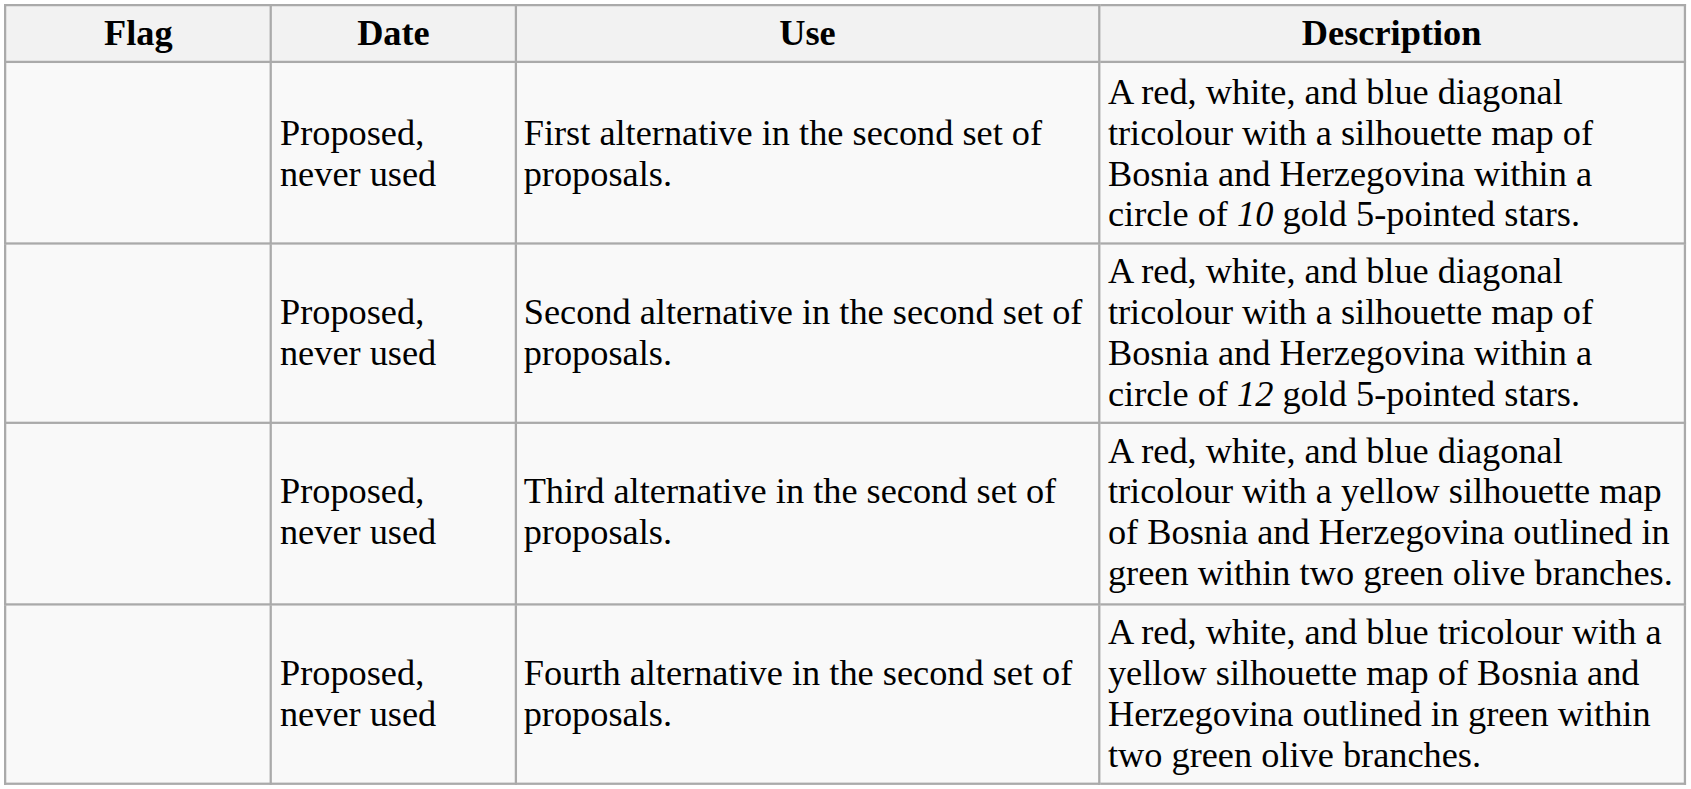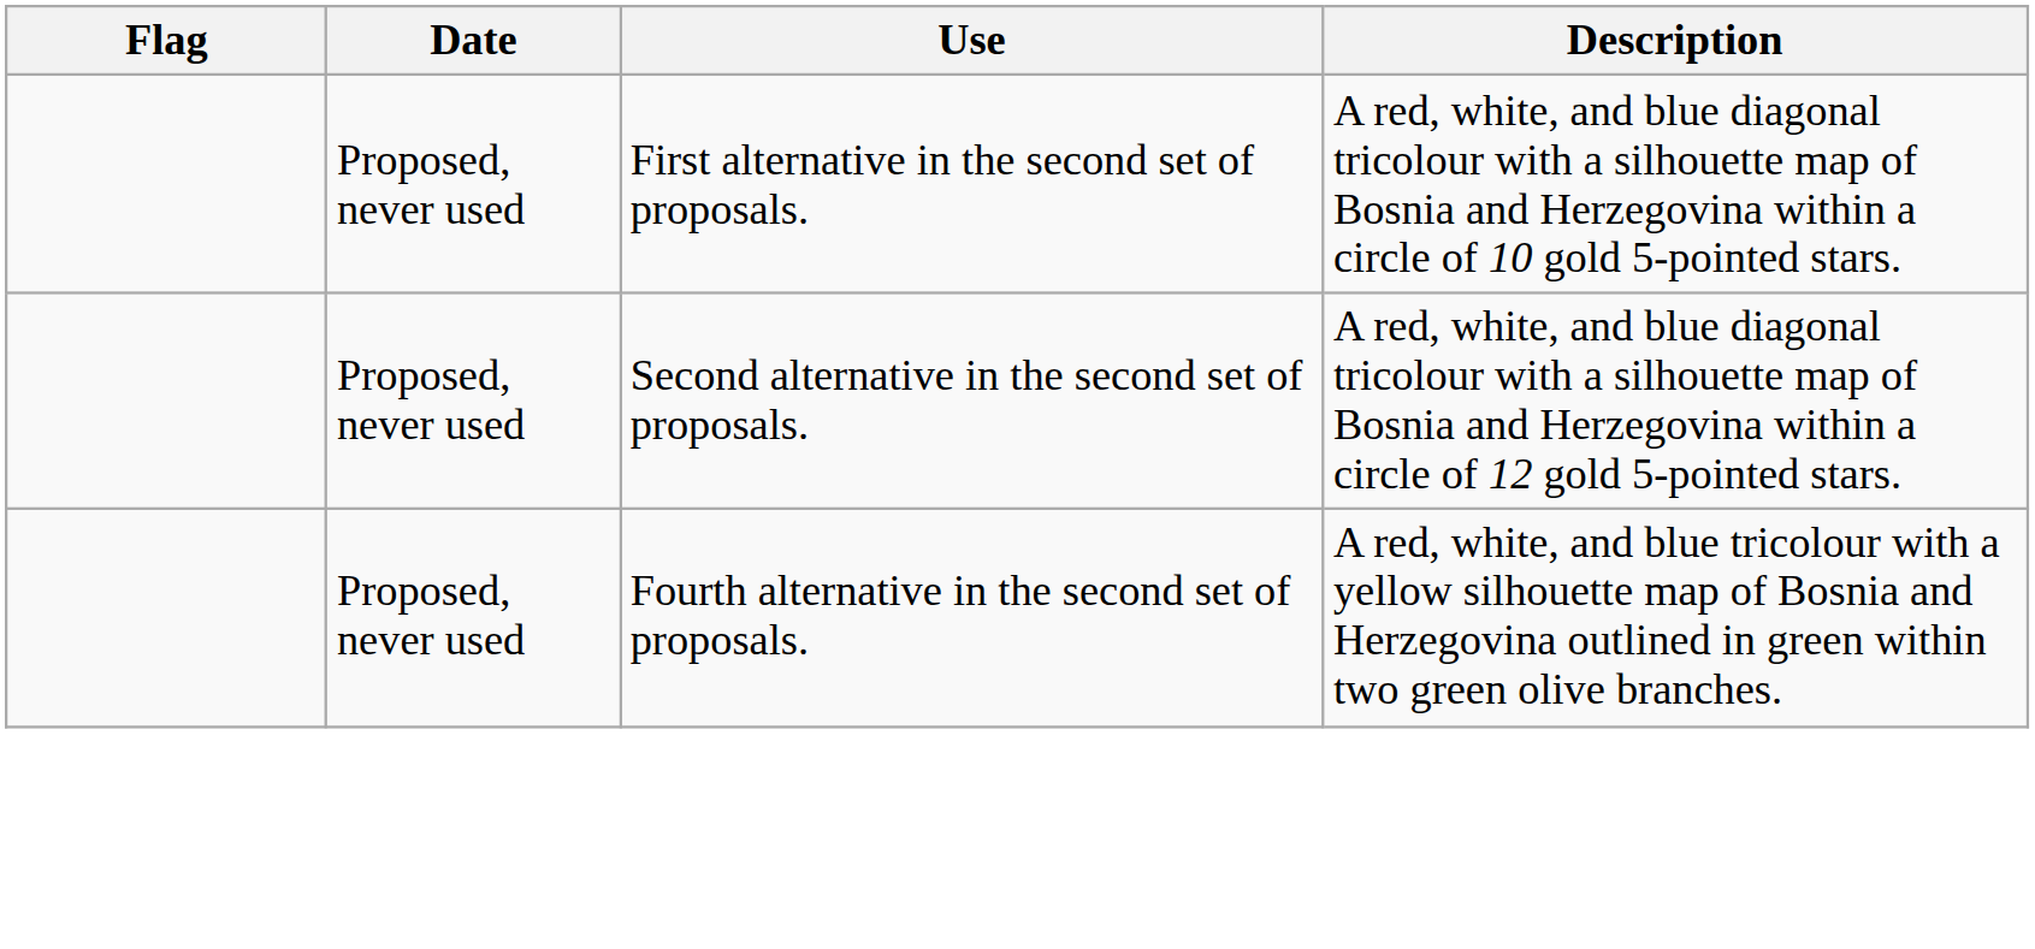- row: Proposed, never used | Third alternative in the second set of proposals. | A red, white, and blue diagonal tricolour with a yellow silhouette map of Bosnia and Herzegovina outlined in green within two green olive branches.
